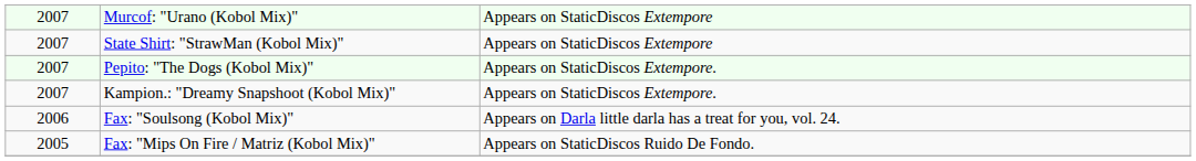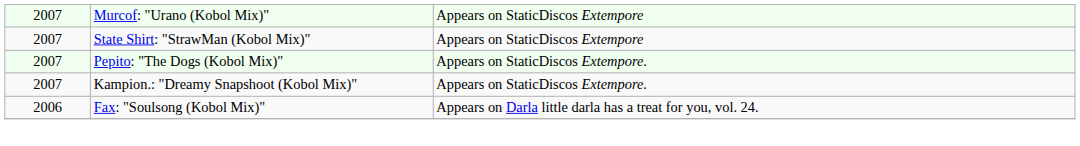- row: 2005 | Fax: "Mips On Fire / Matriz (Kobol Mix)" | Appears on StaticDiscos Ruido De Fondo.
